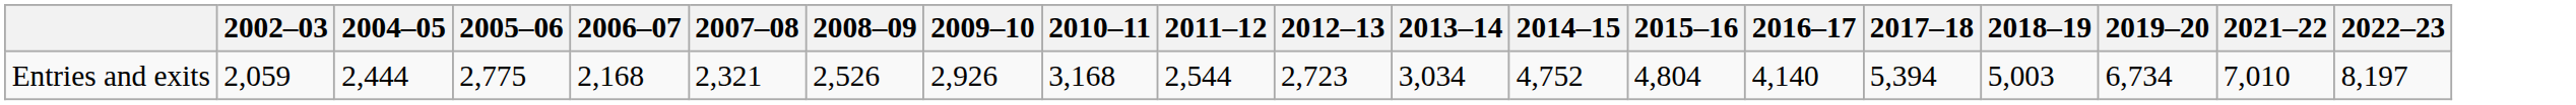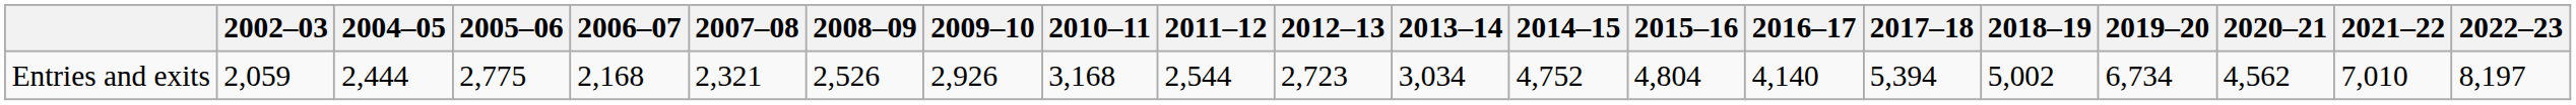+ column: 2020–21 | 4,562
Entries and exits | 2018–19: 5,003 -> 5,002
